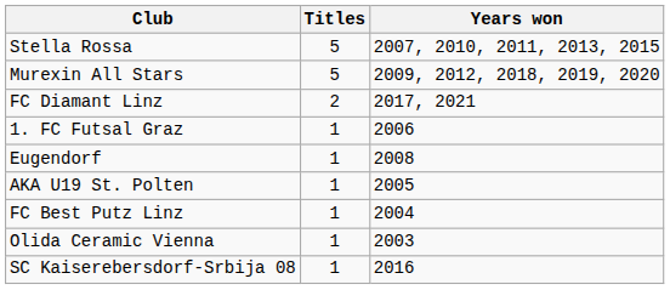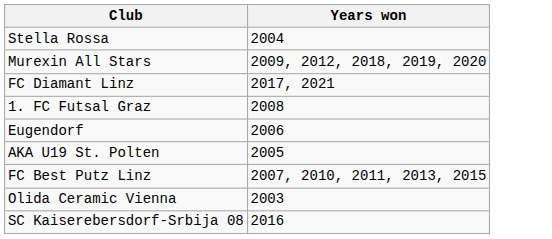- column: Titles | 5 | 5 | 2 | 1 | 1 | 1 | 1 | 1 | 1
Stella Rossa | Years won: 2007, 2010, 2011, 2013, 2015 -> 2004
1. FC Futsal Graz | Years won: 2006 -> 2008
Eugendorf | Years won: 2008 -> 2006
FC Best Putz Linz | Years won: 2004 -> 2007, 2010, 2011, 2013, 2015
